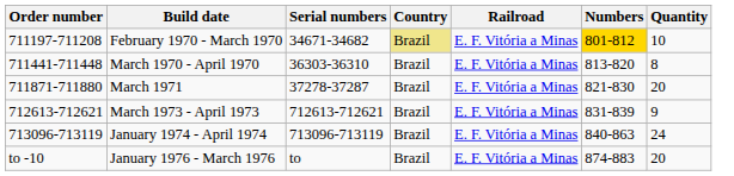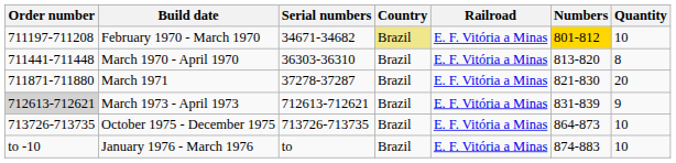March 1973 - April 1973 | Order number: no background -> lightgrey background
- row: 713096-713119 | January 1974 - April 1974 | 713096-713119 | Brazil | E. F. Vitória a Minas | 840-863 | 24
+ row: 713726-713735 | October 1975 - December 1975 | 713726-713735 | Brazil | E. F. Vitória a Minas | 864-873 | 10
January 1976 - March 1976 | Quantity: 20 -> 10
